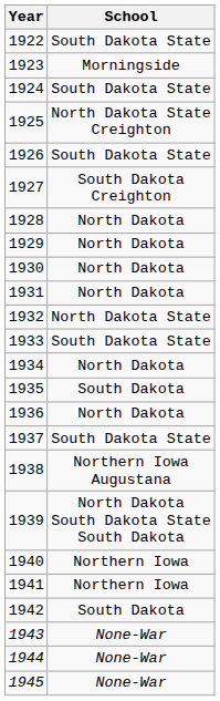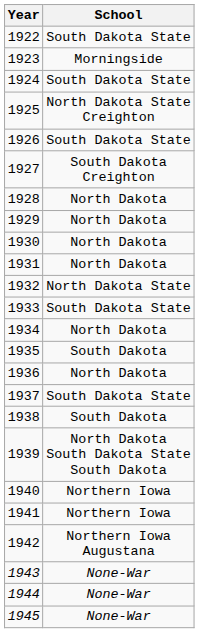1938 | School: Northern Iowa Augustana -> South Dakota
1942 | School: South Dakota -> Northern Iowa Augustana
